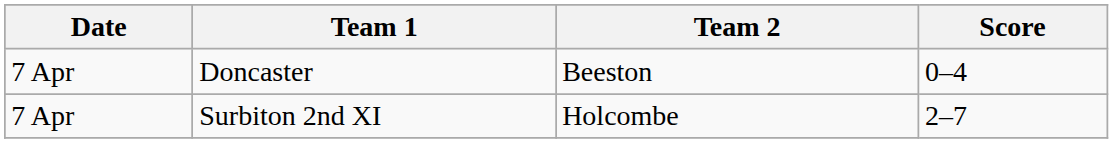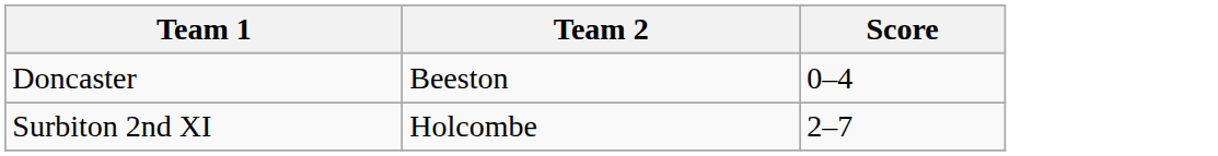- column: Date | 7 Apr | 7 Apr
